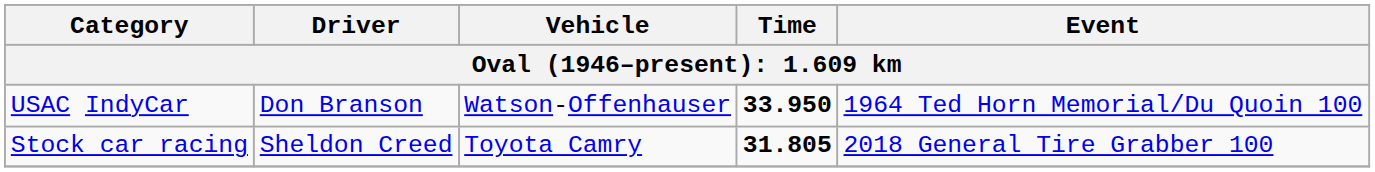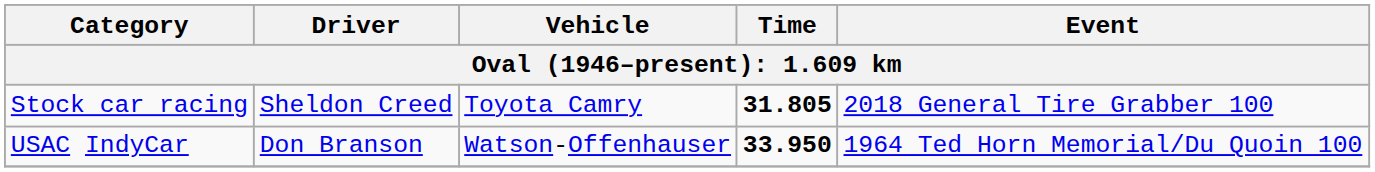rows swapped: Stock car racing <-> USAC IndyCar
